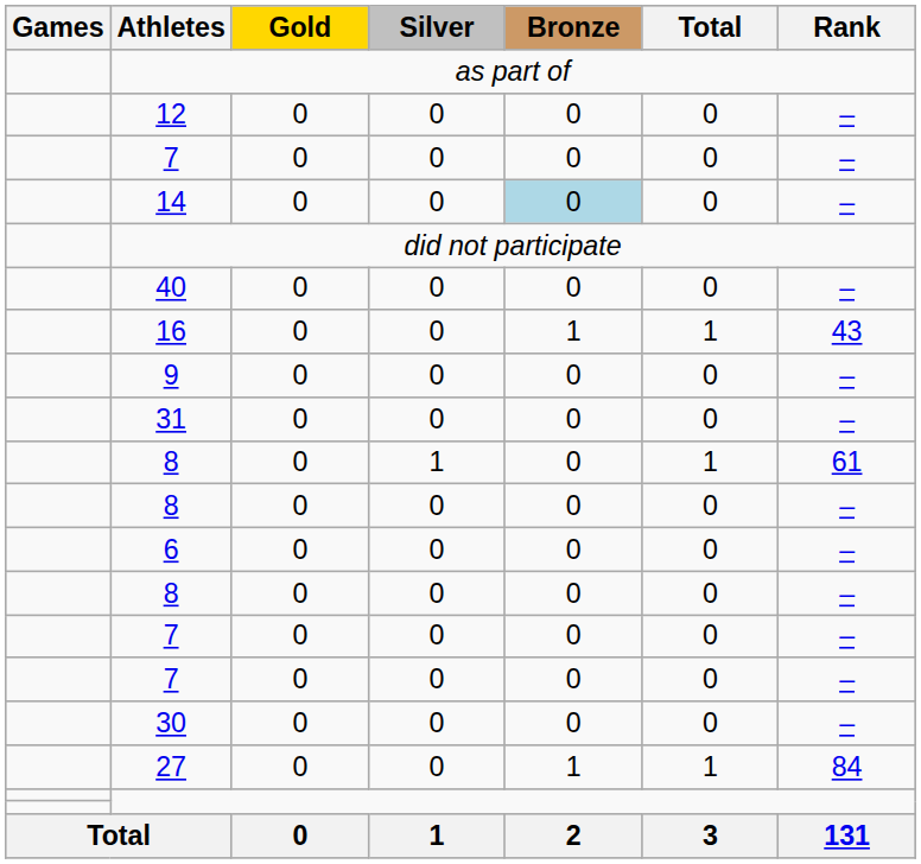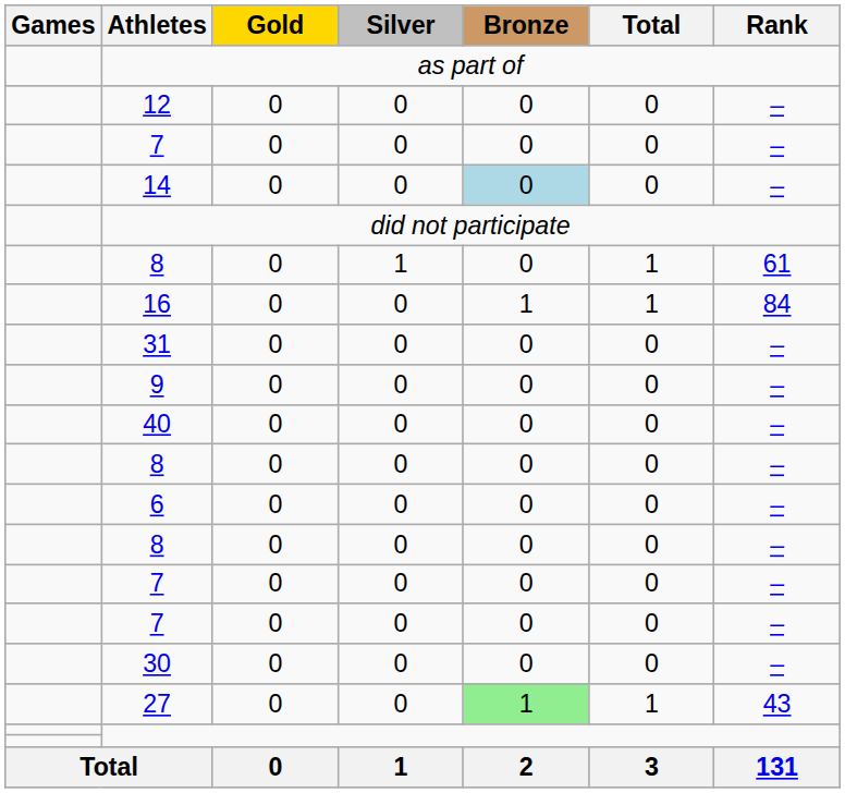rows swapped: 40 <-> 8 / 1
16 | Rank: 43 -> 84
rows swapped: 31 <-> 9
27 | Bronze: no background -> lightgreen background
27 | Rank: 84 -> 43
